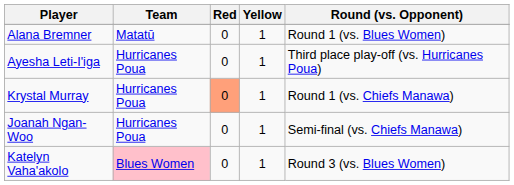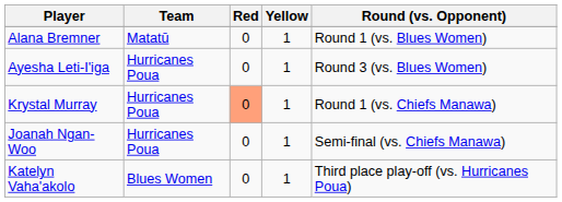Ayesha Leti-I'iga | Round (vs. Opponent): Third place play-off (vs. Hurricanes Poua) -> Round 3 (vs. Blues Women)
Katelyn Vaha'akolo | Team: pink background -> no background
Katelyn Vaha'akolo | Round (vs. Opponent): Round 3 (vs. Blues Women) -> Third place play-off (vs. Hurricanes Poua)
